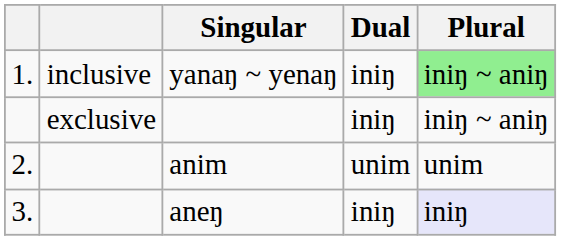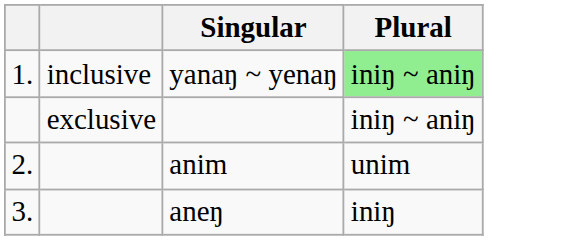- column: Dual | iniŋ | iniŋ | unim | iniŋ
aneŋ | Plural: lavender background -> no background
